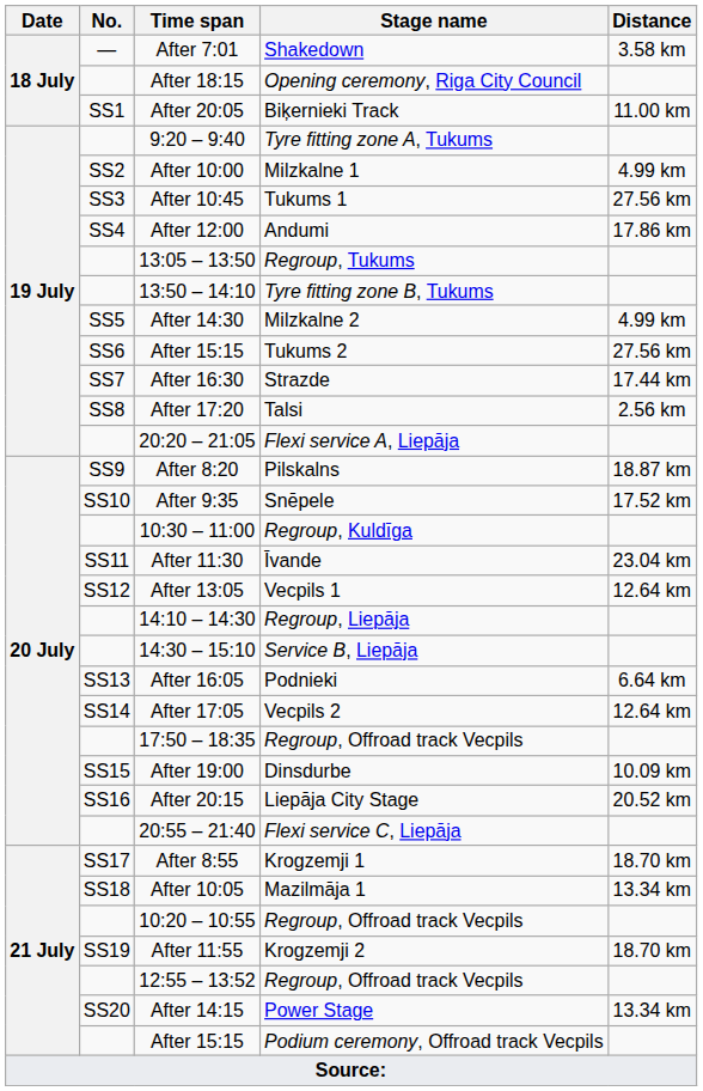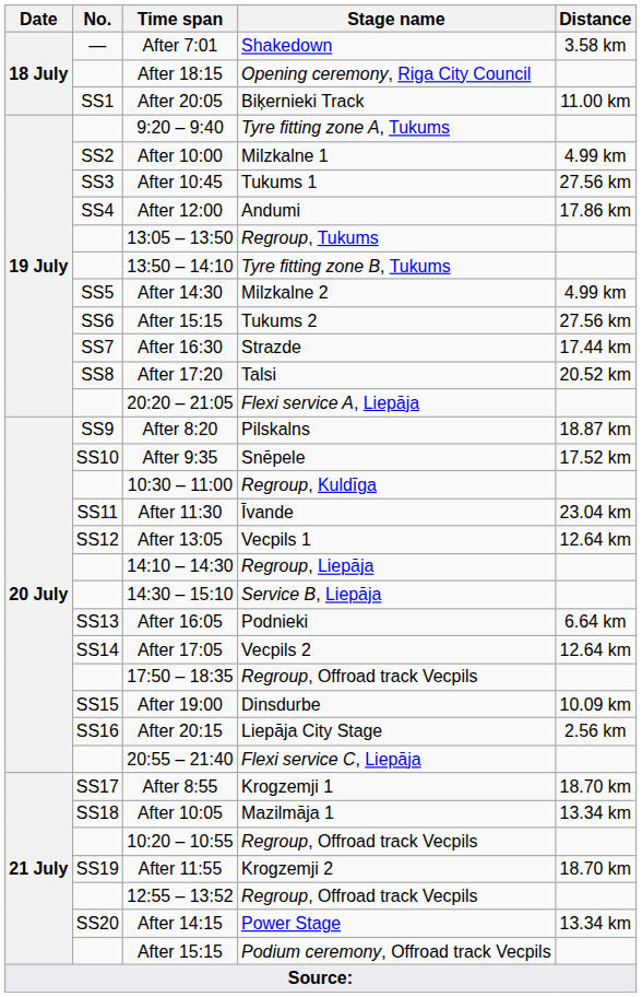After 17:20 | Distance: 2.56 km -> 20.52 km
After 20:15 | Distance: 20.52 km -> 2.56 km
